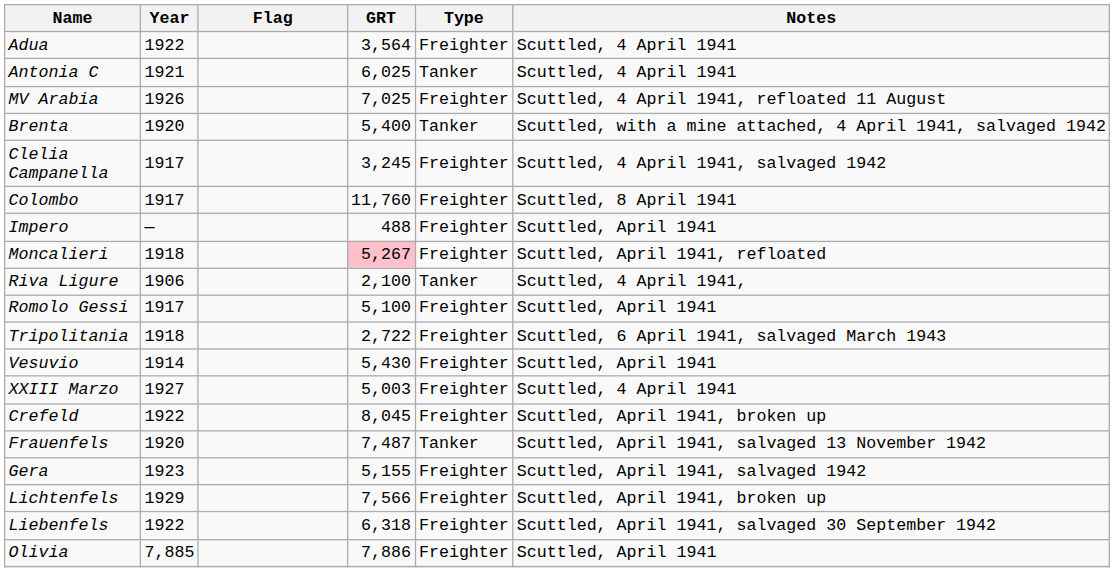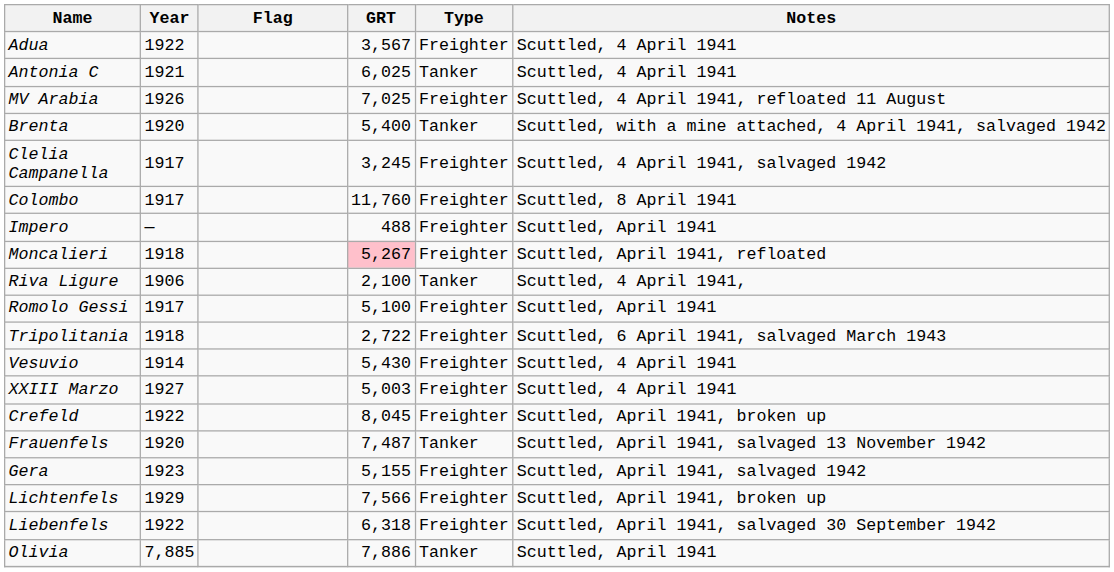Adua | GRT: 3,564 -> 3,567
Vesuvio | Notes: Scuttled, April 1941 -> Scuttled, 4 April 1941
Olivia | Type: Freighter -> Tanker
